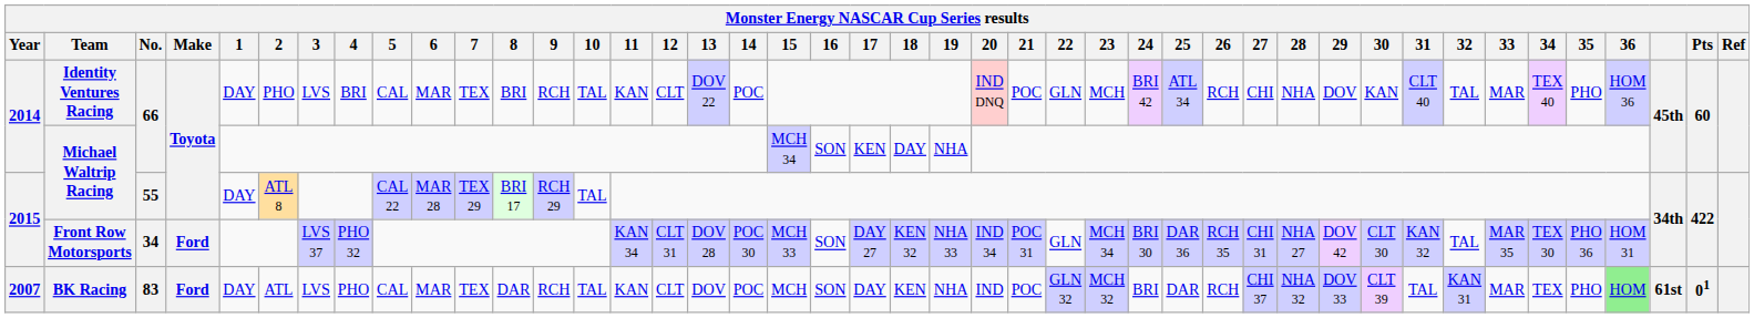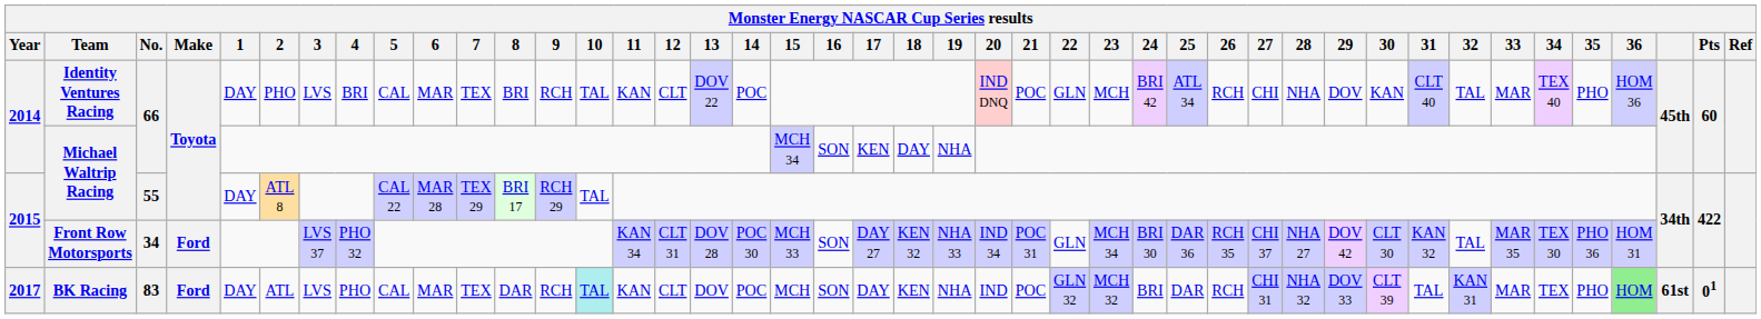Front Row Motorsports | 27: CHI 31 -> CHI 37
BK Racing | Year: 2007 -> 2017
BK Racing | 10: no background -> paleturquoise background
BK Racing | 27: CHI 37 -> CHI 31
